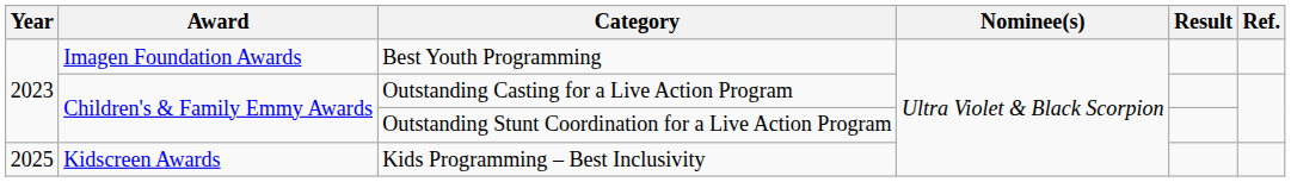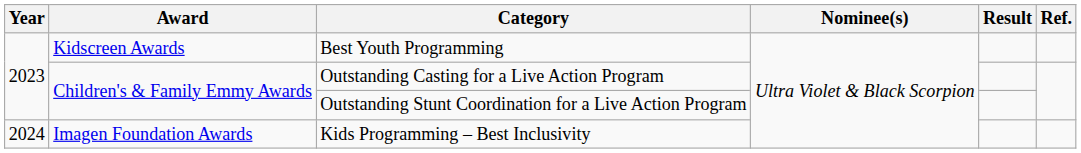Best Youth Programming | Award: Imagen Foundation Awards -> Kidscreen Awards
Kids Programming – Best Inclusivity | Year: 2025 -> 2024
Kids Programming – Best Inclusivity | Award: Kidscreen Awards -> Imagen Foundation Awards
